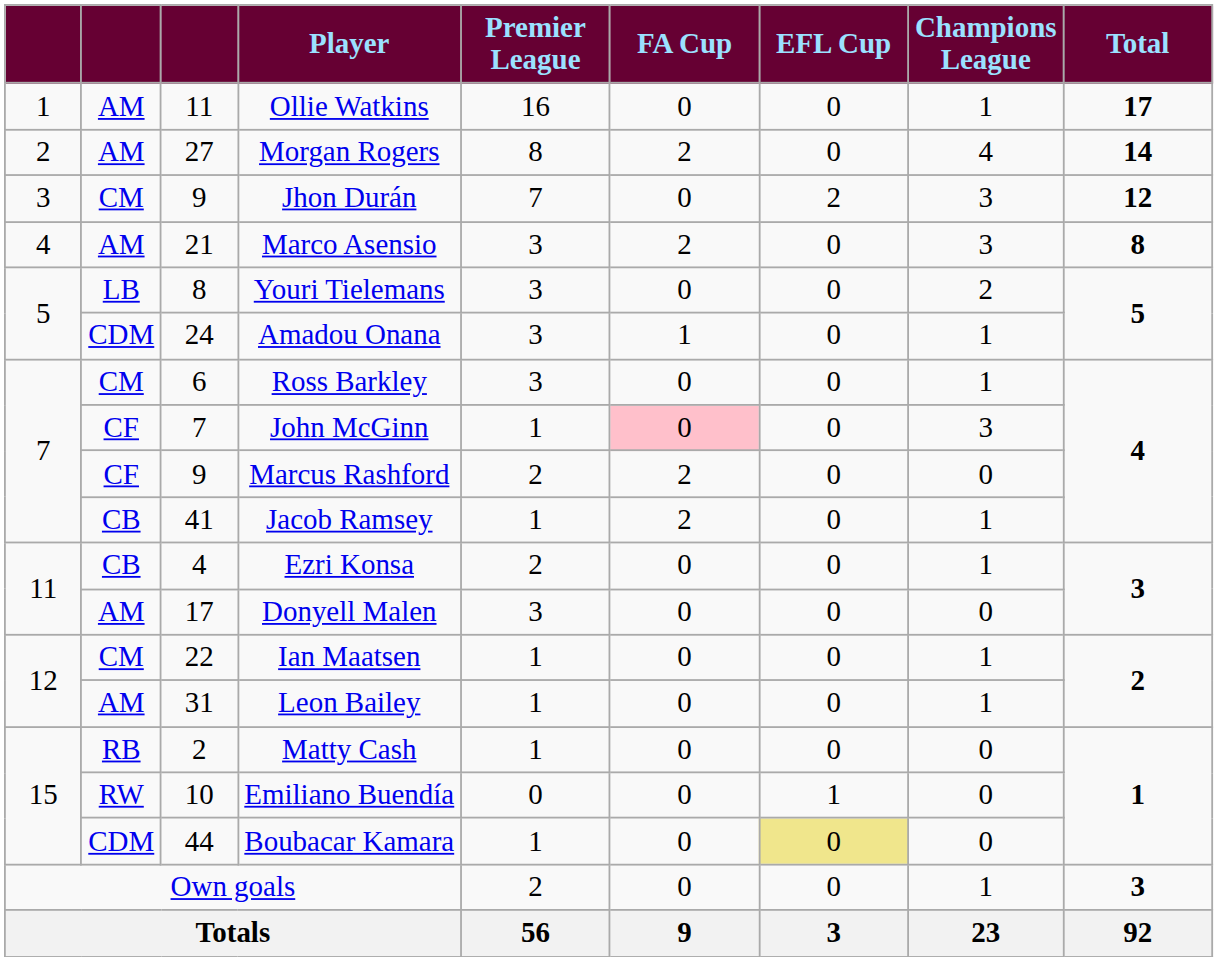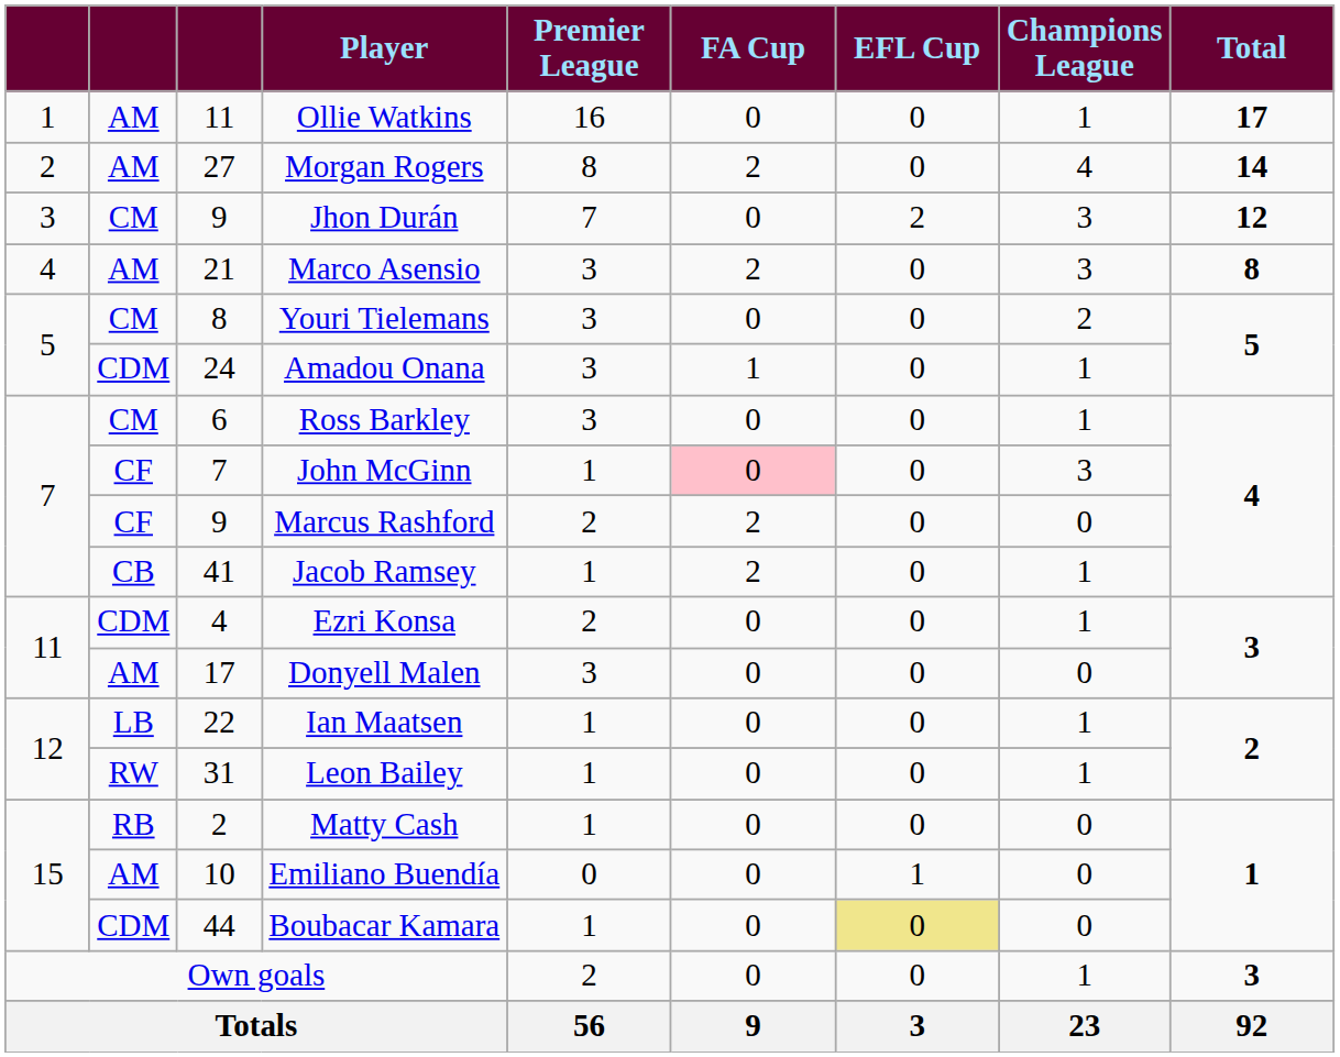Youri Tielemans | column 2: LB -> CM
Ezri Konsa | column 2: CB -> CDM
Ian Maatsen | column 2: CM -> LB
Leon Bailey | column 2: AM -> RW
Emiliano Buendía | column 2: RW -> AM
